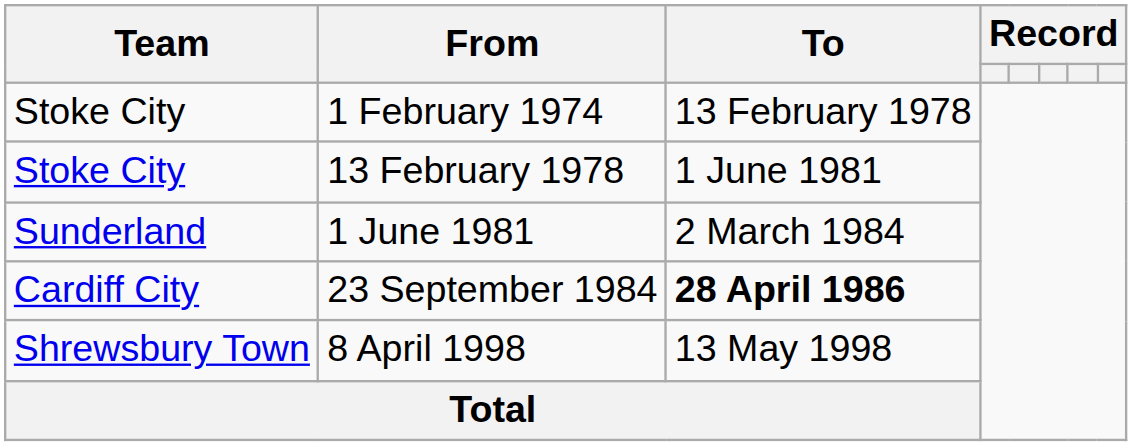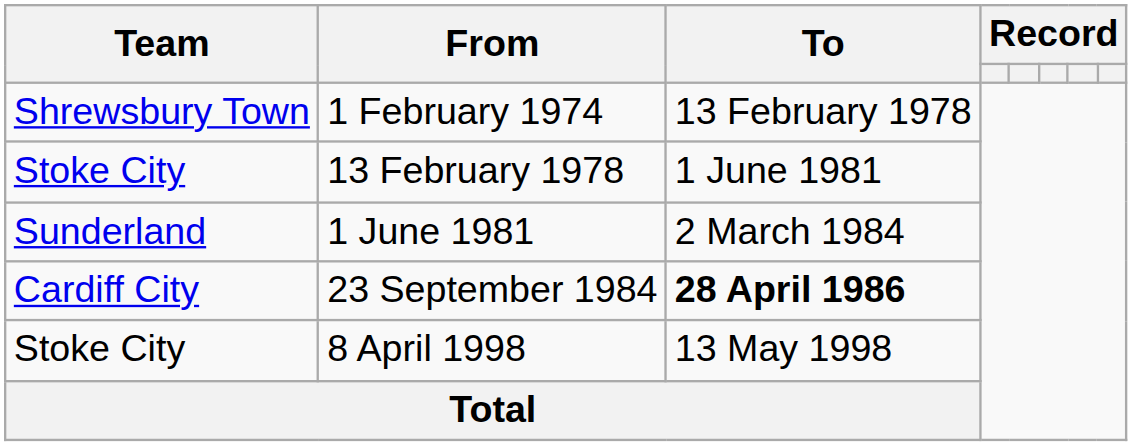1 February 1974 | Team: Stoke City -> Shrewsbury Town
8 April 1998 | Team: Shrewsbury Town -> Stoke City
